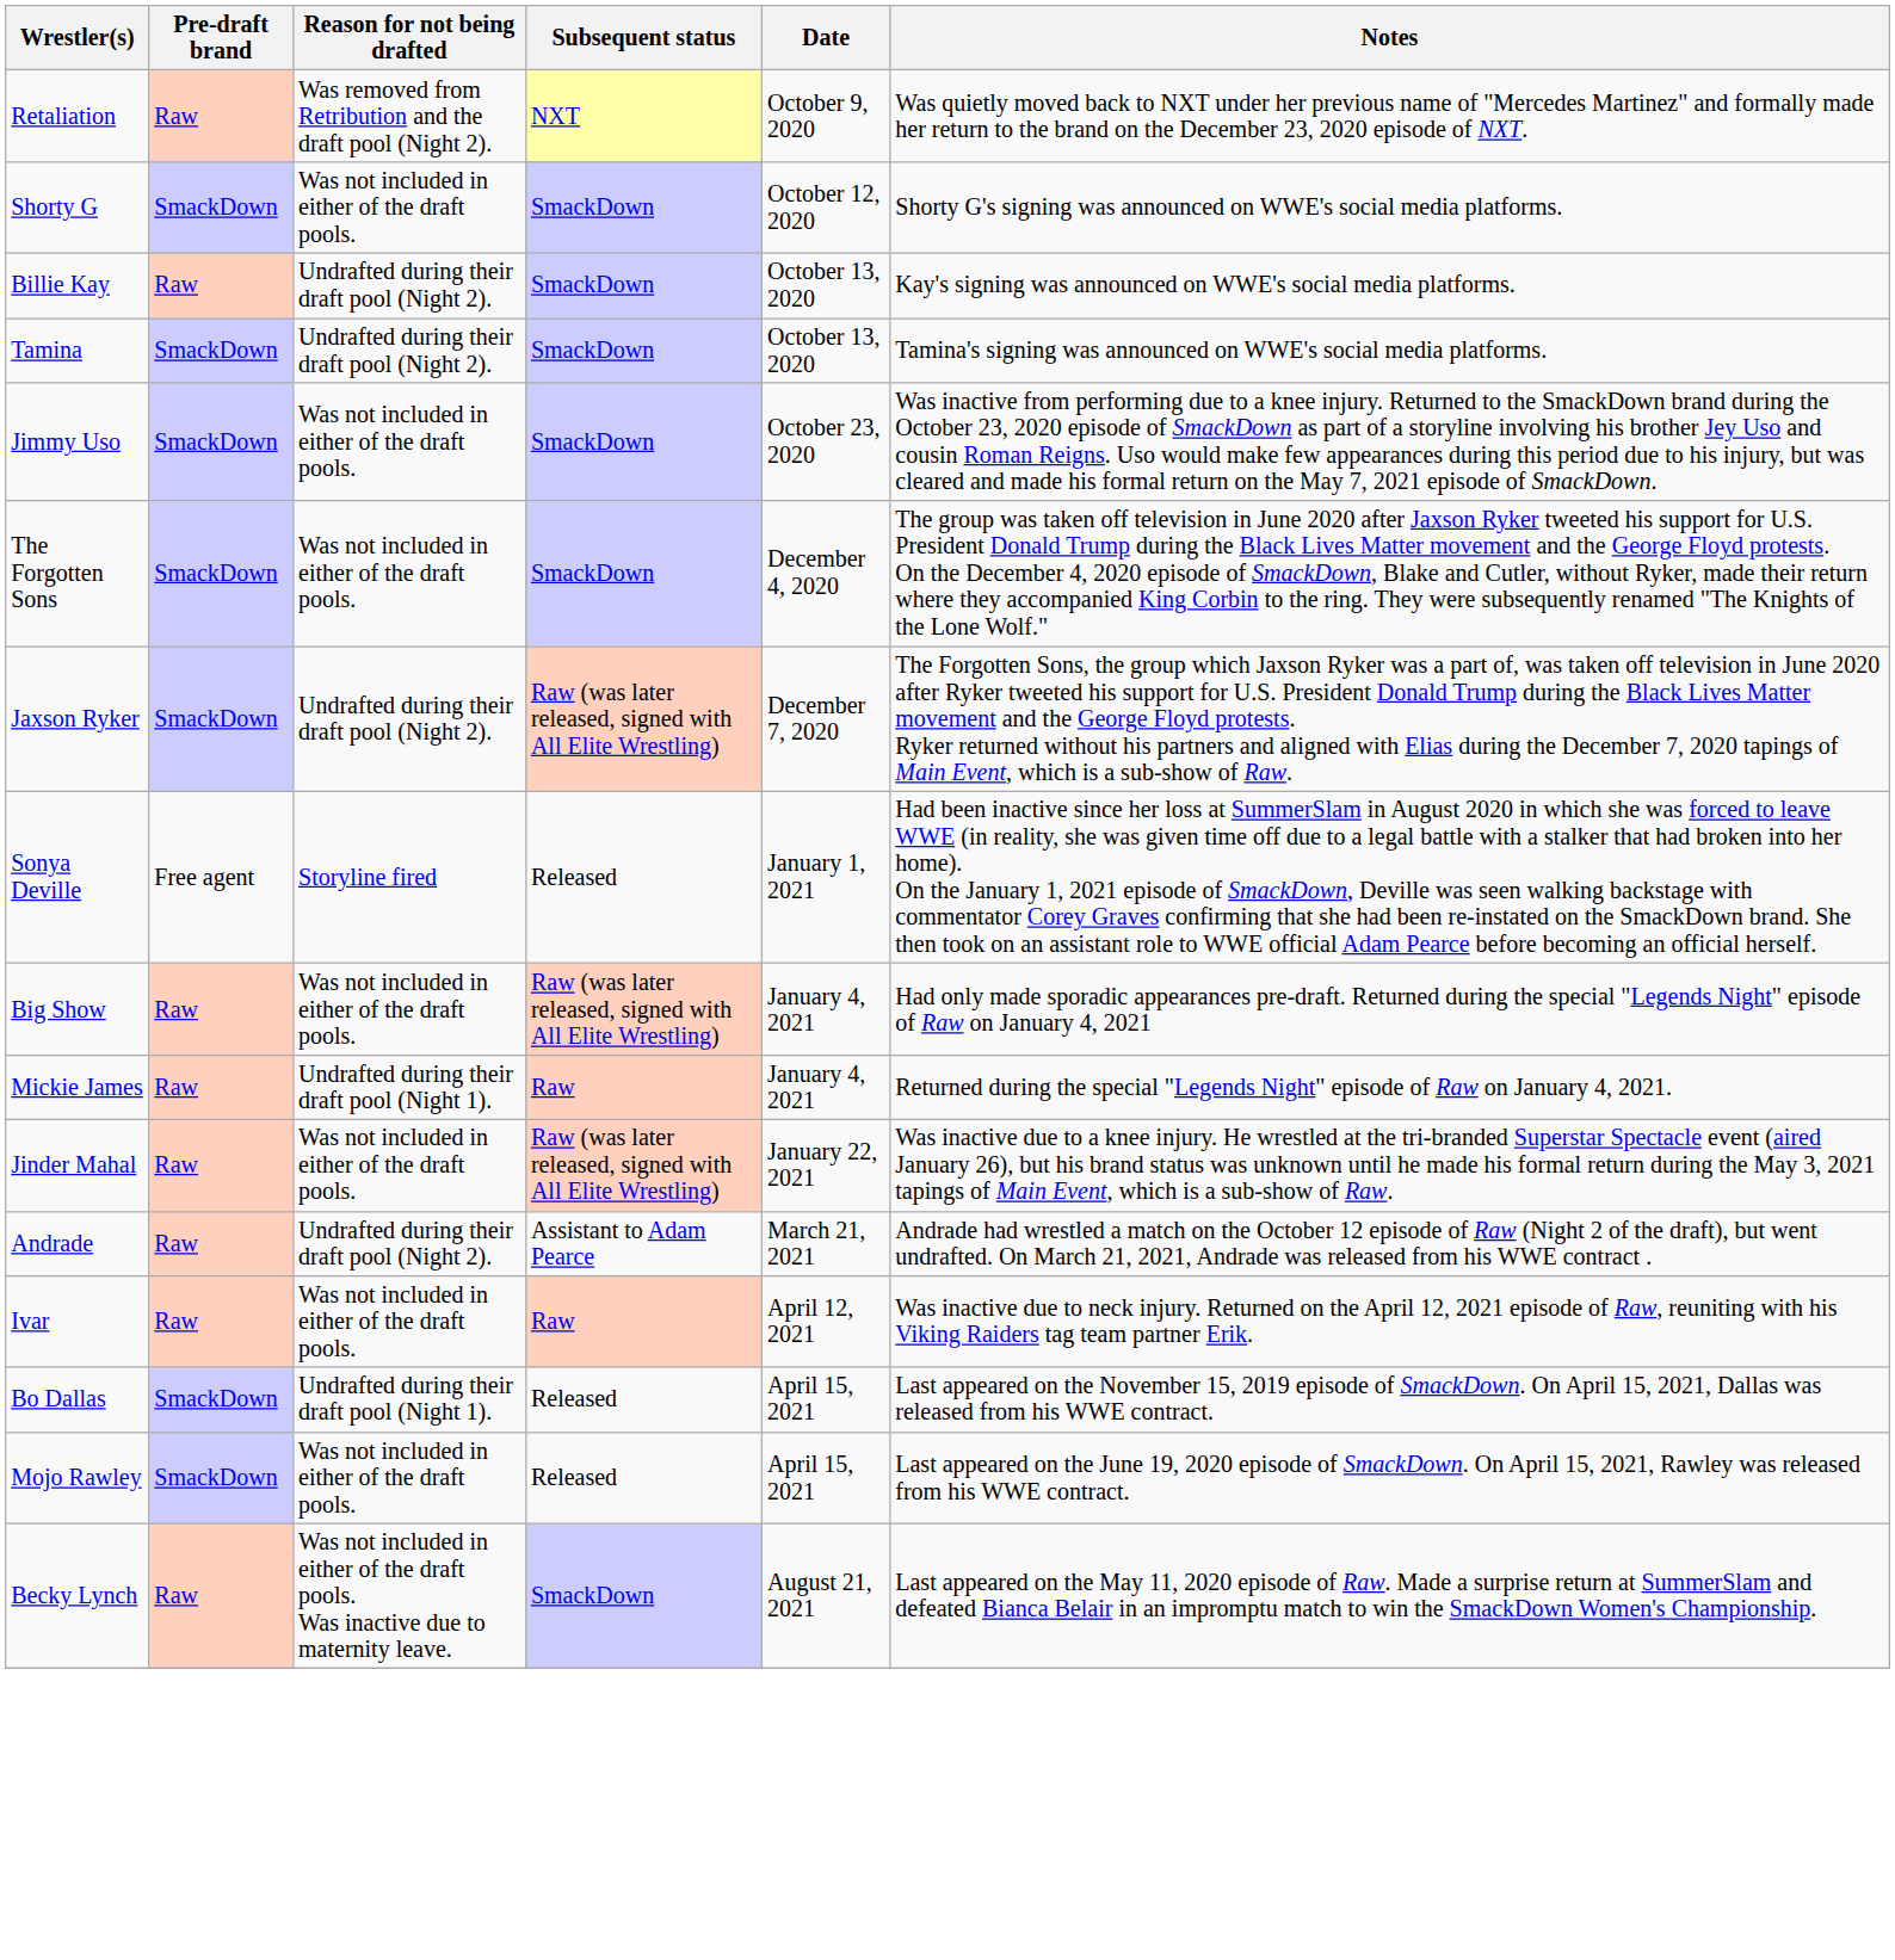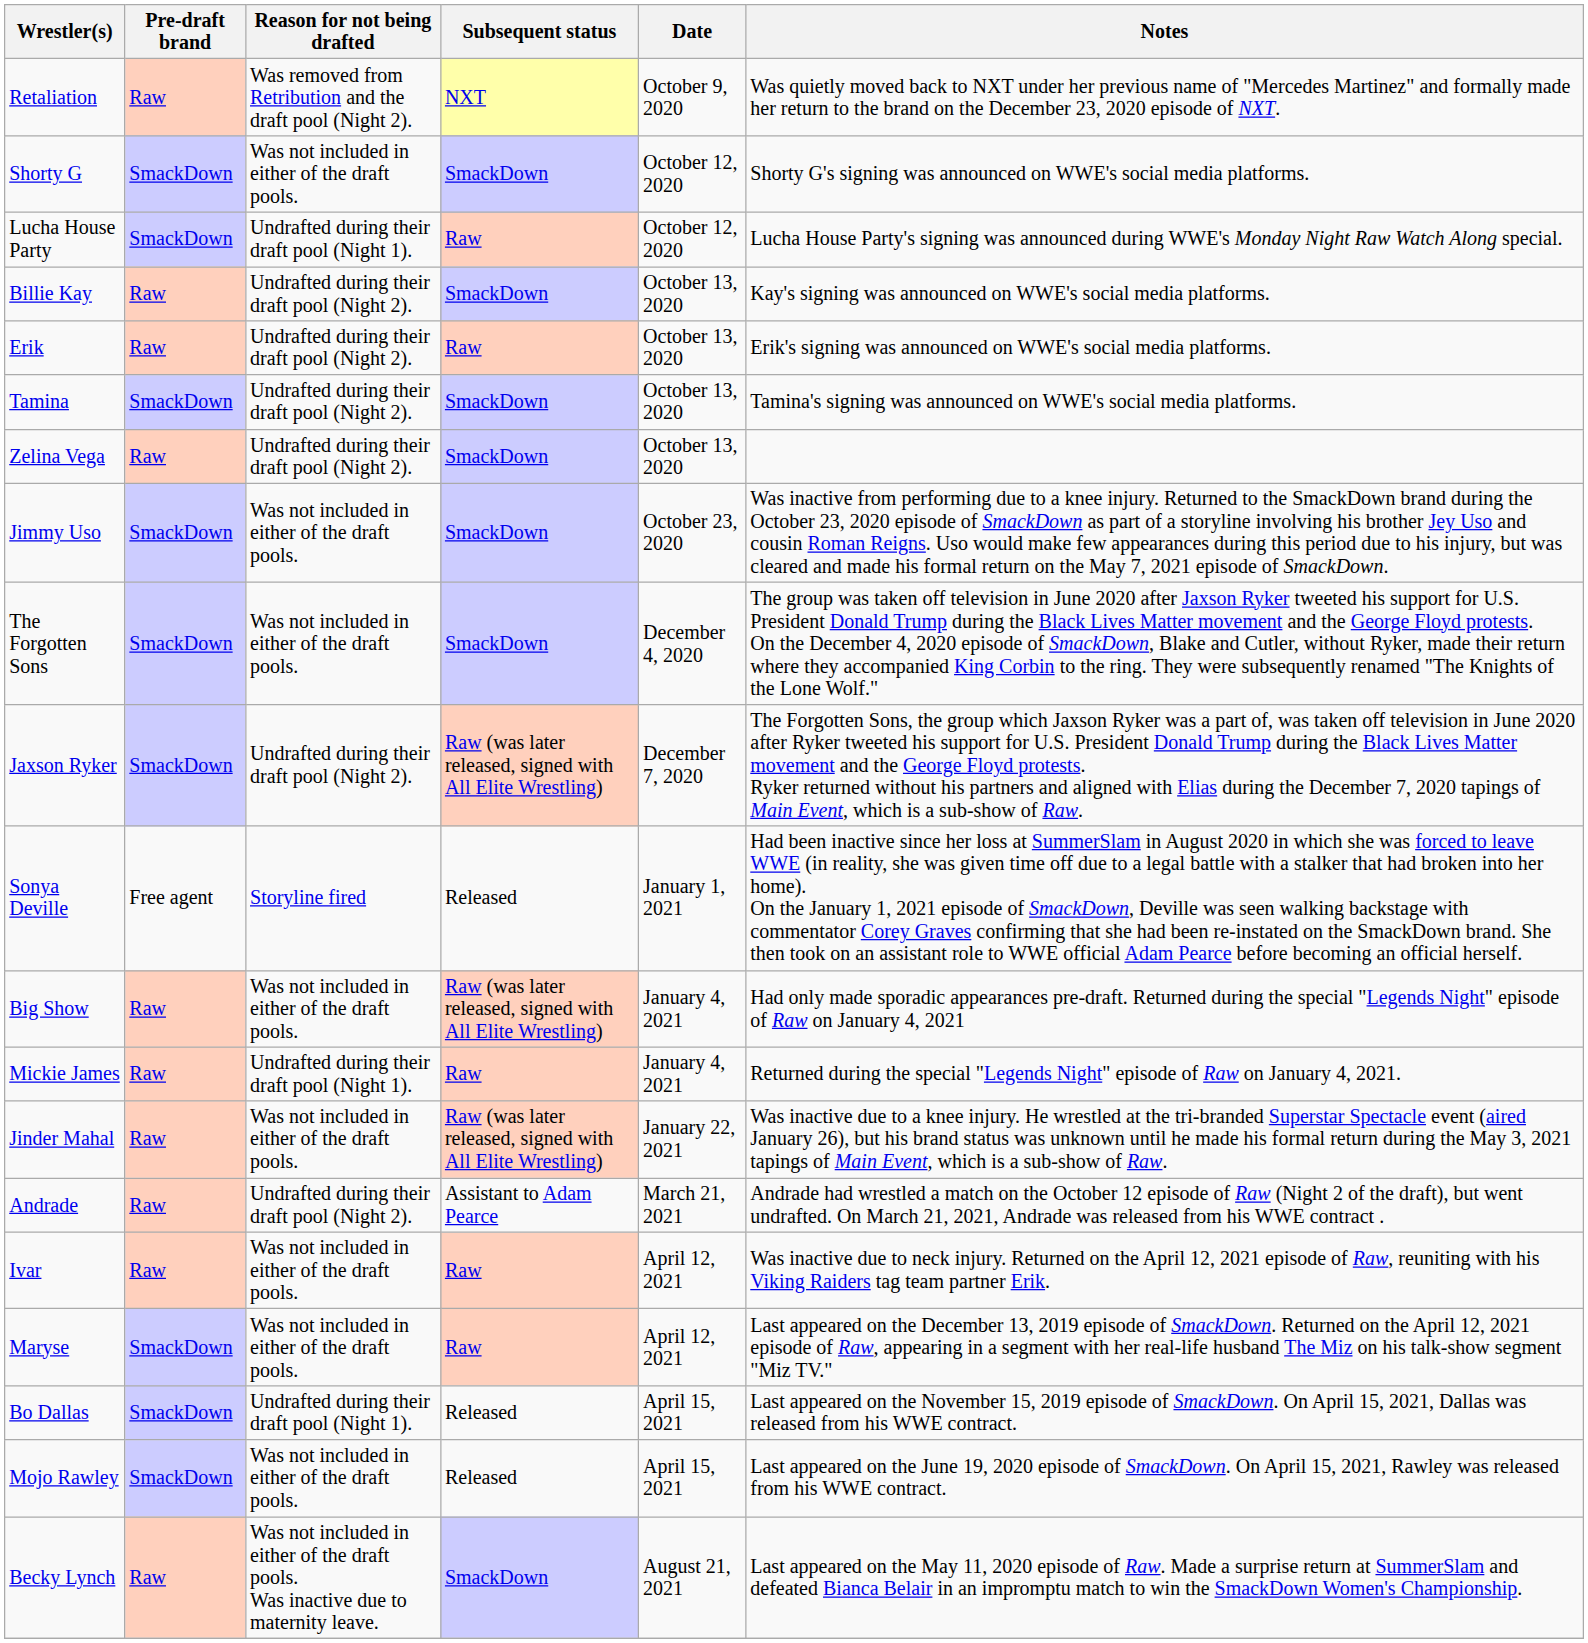+ row: Lucha House Party | SmackDown | Undrafted during their draft pool (Night 1). | Raw | October 12, 2020 | Lucha House Party's signing was announced during WWE's Monday Night Raw Watch Along special.
+ row: Erik | Raw | Undrafted during their draft pool (Night 2). | Raw | October 13, 2020 | Erik's signing was announced on WWE's social media platforms.
+ row: Zelina Vega | Raw | Undrafted during their draft pool (Night 2). | SmackDown | October 13, 2020
+ row: Maryse | SmackDown | Was not included in either of the draft pools. | Raw | April 12, 2021 | Last appeared on the December 13, 2019 episode of SmackDown. Returned on the April 12, 2021 episode of Raw, appearing in a segment with her real-life husband The Miz on his talk-show segment "Miz TV."
